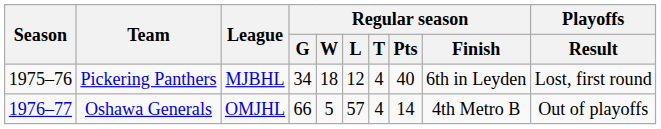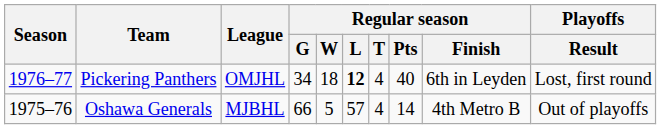Pickering Panthers | Season: 1975–76 -> 1976–77
Pickering Panthers | League: MJBHL -> OMJHL
Pickering Panthers | Regular season / L: normal -> bold
Oshawa Generals | Season: 1976–77 -> 1975–76
Oshawa Generals | League: OMJHL -> MJBHL
